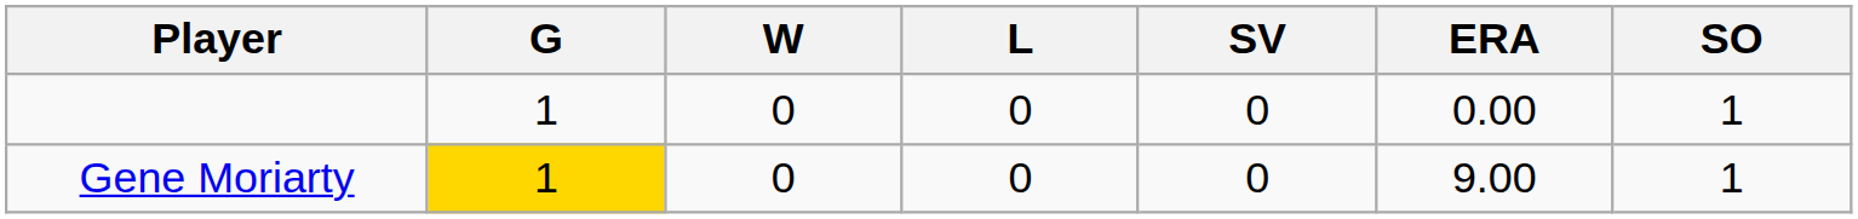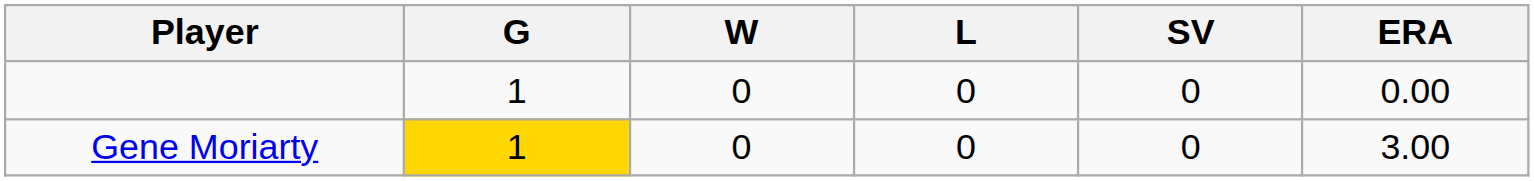- column: SO | 1 | 1
Gene Moriarty | ERA: 9.00 -> 3.00
